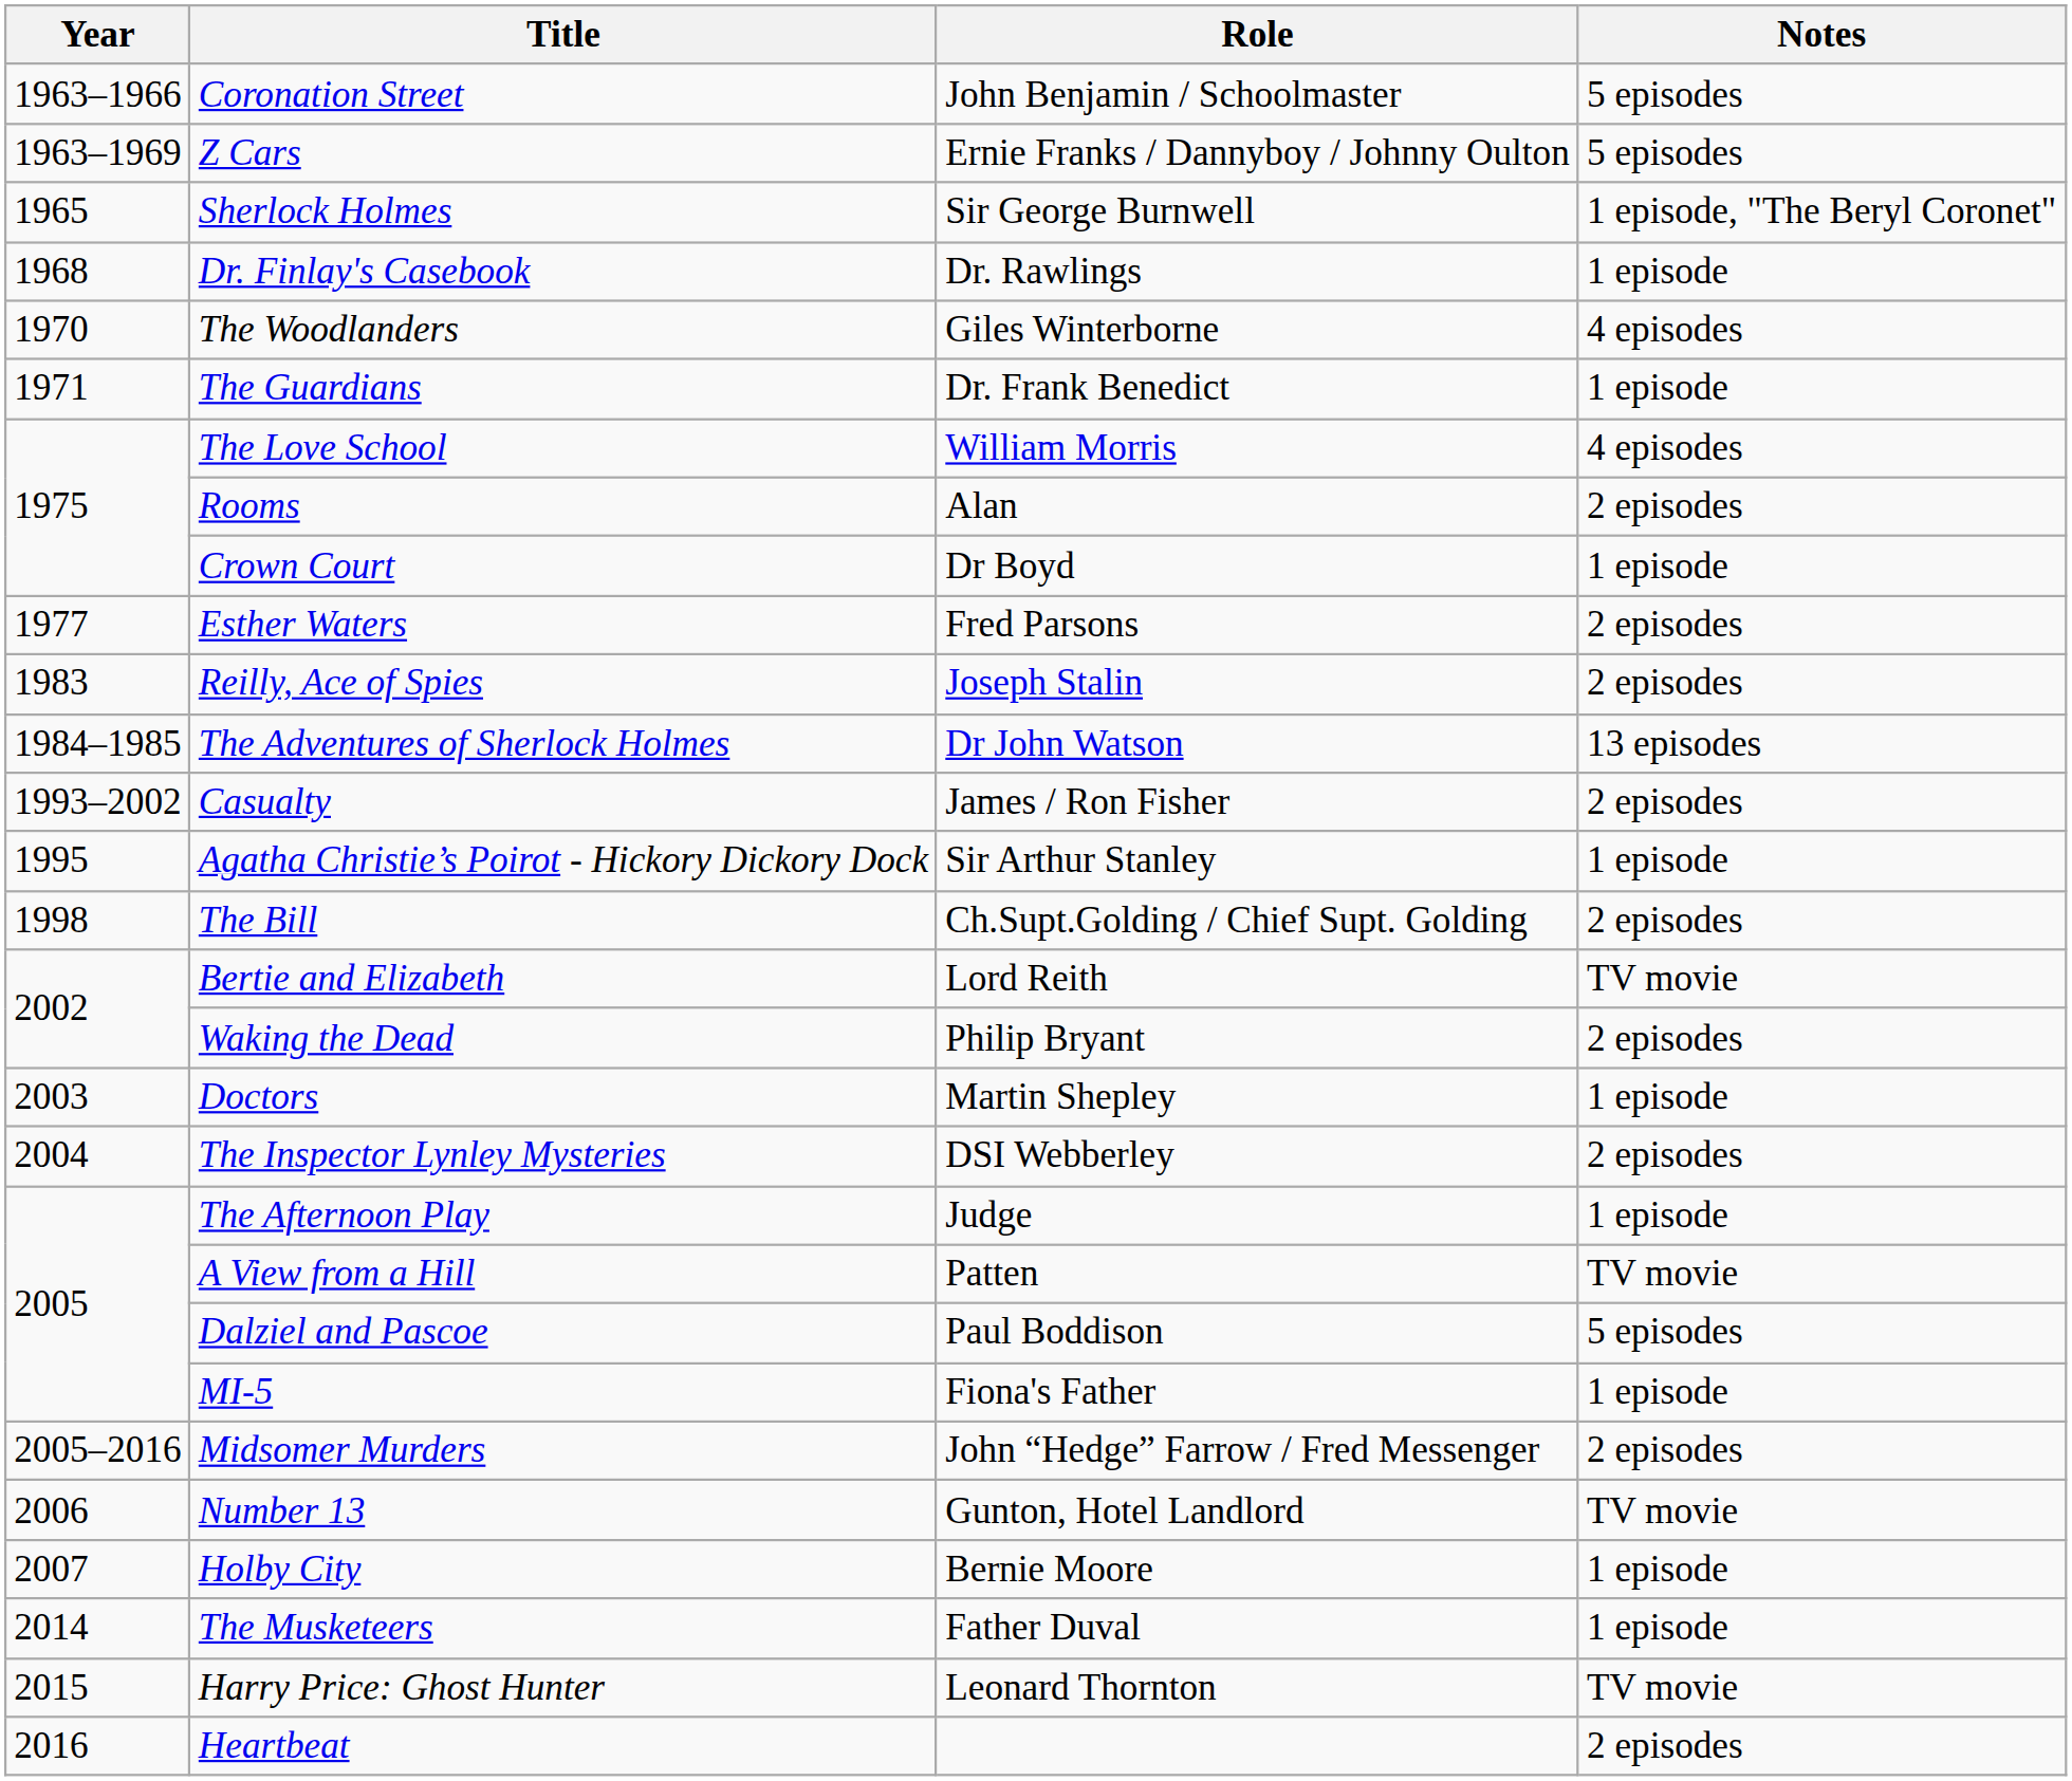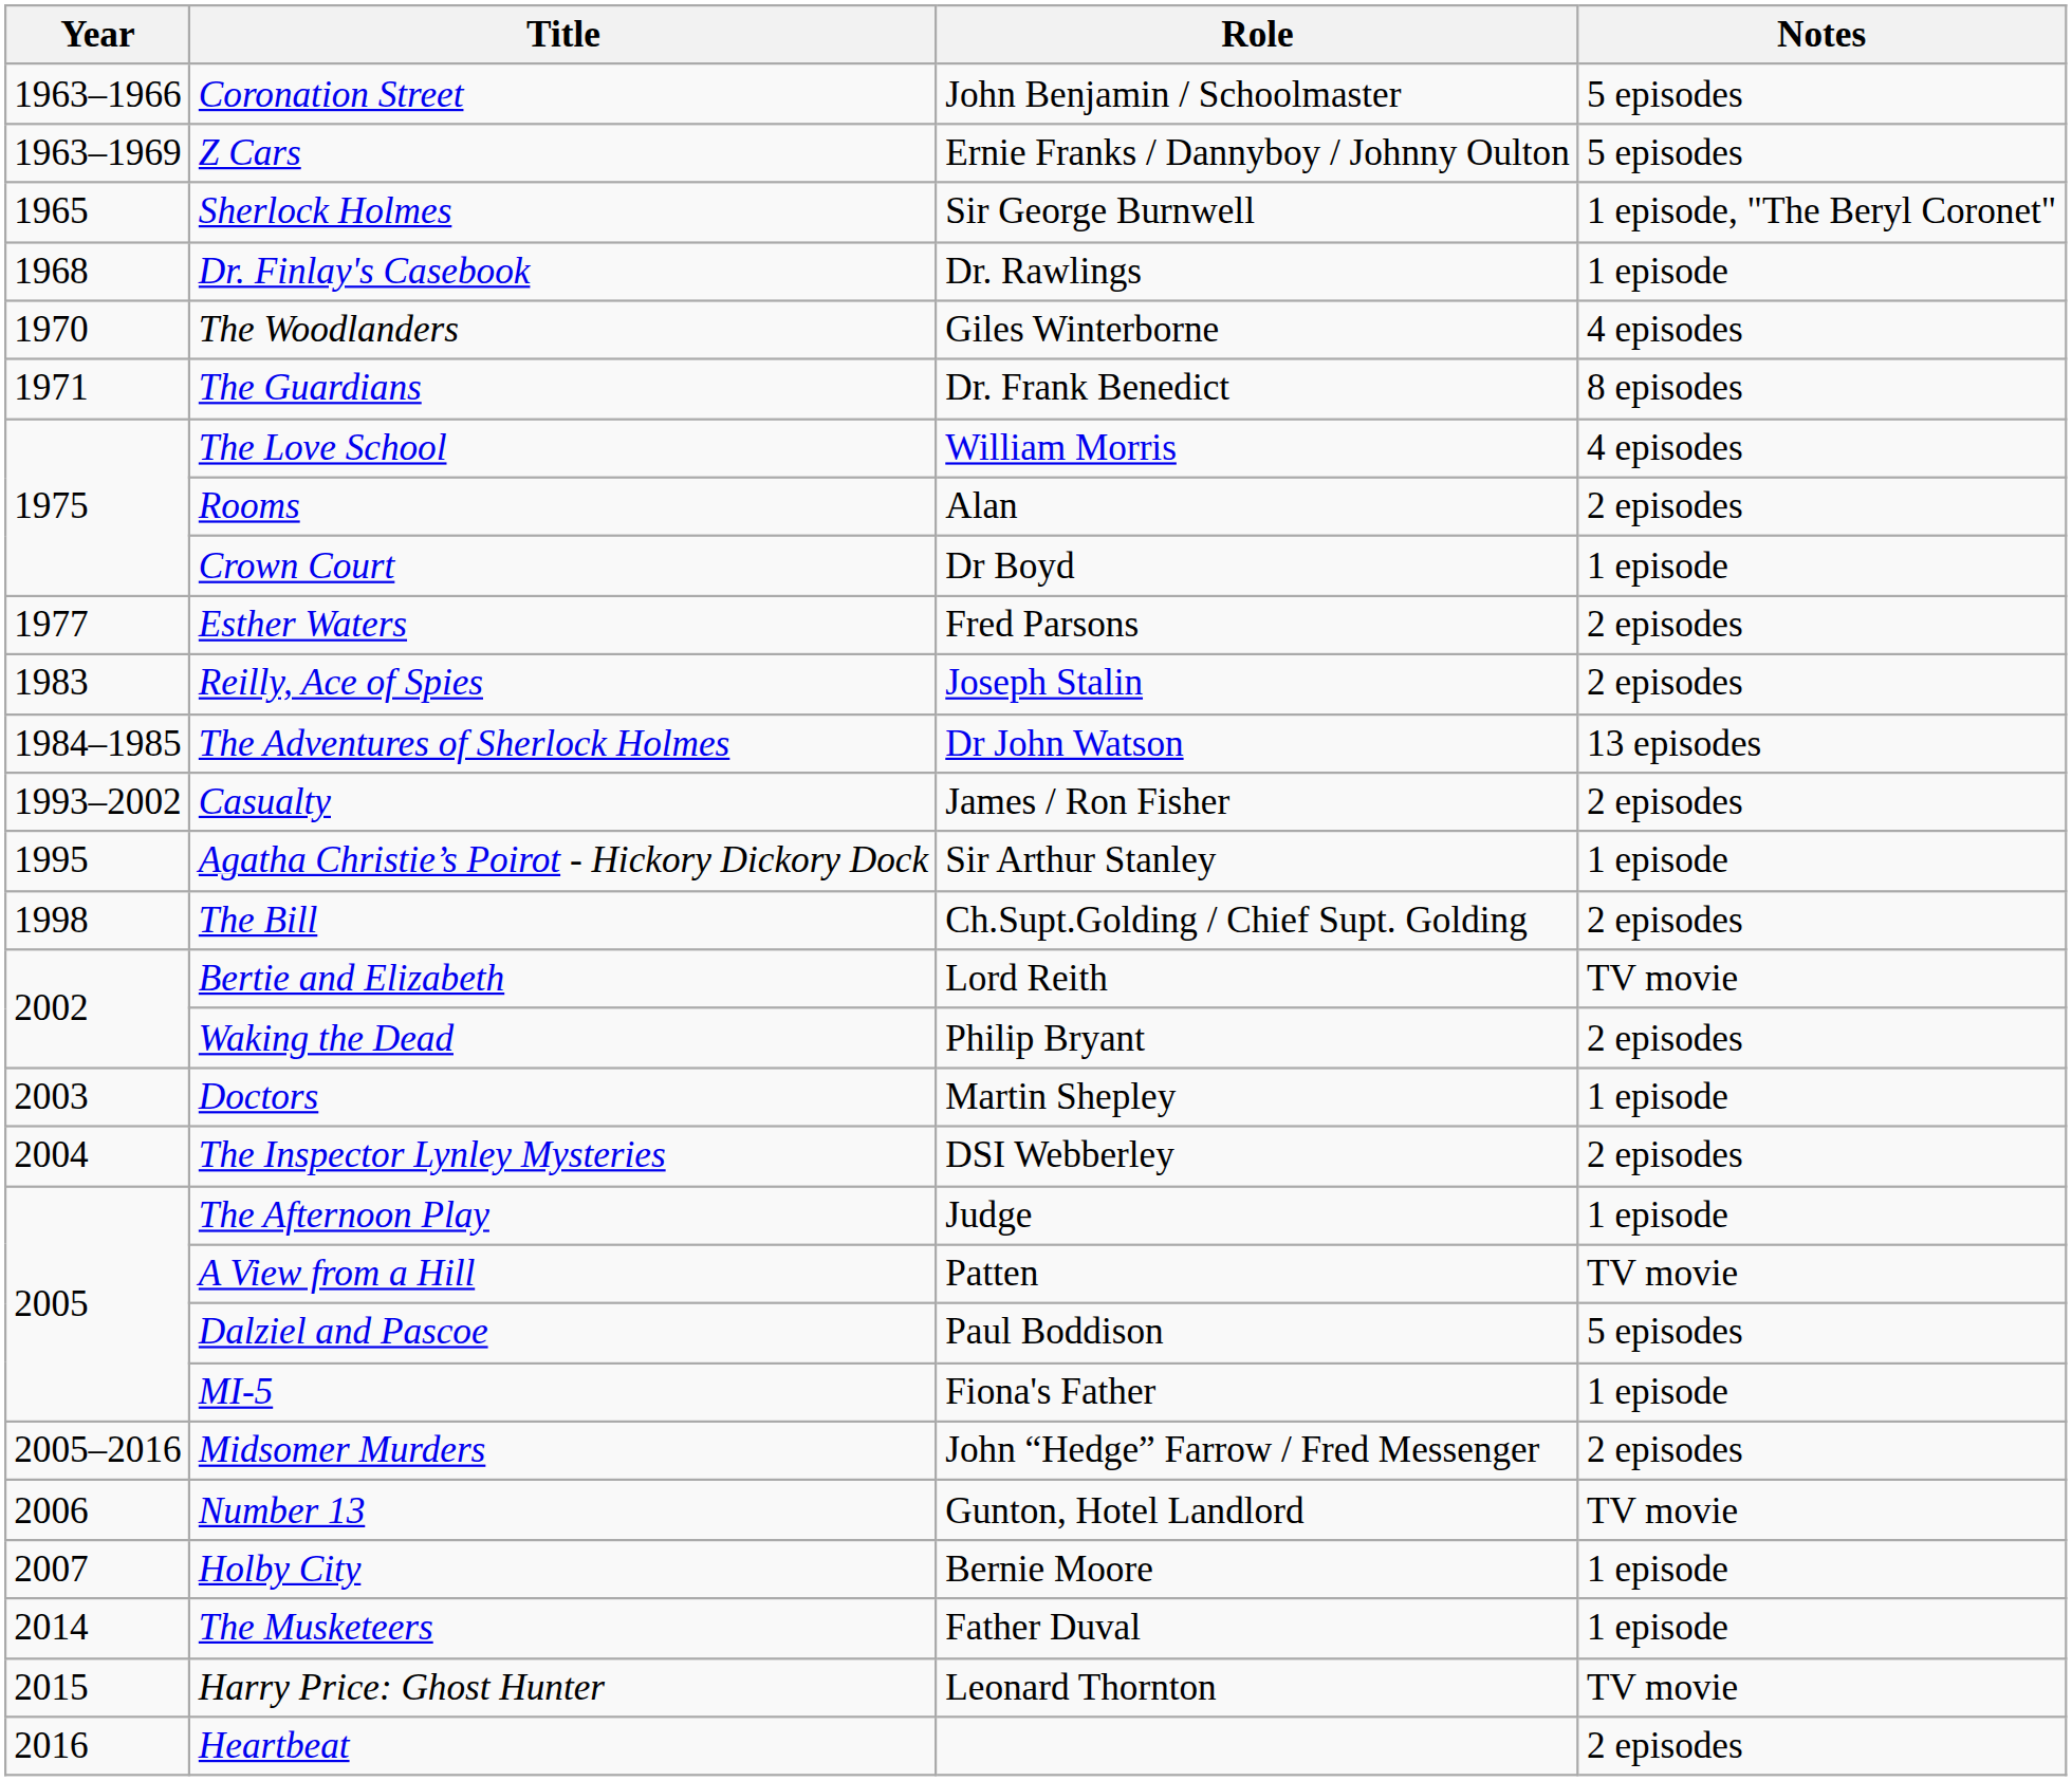The Guardians | Notes: 1 episode -> 8 episodes
